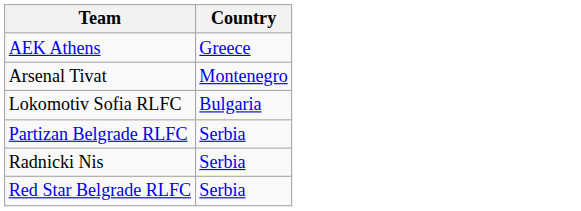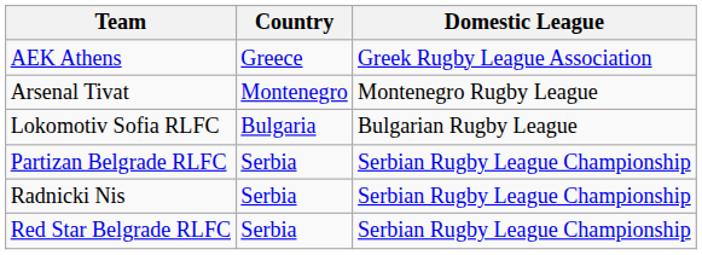+ column: Domestic League | Greek Rugby League Association | Montenegro Rugby League | Bulgarian Rugby League | Serbian Rugby League Championship | Serbian Rugby League Championship | Serbian Rugby League Championship
